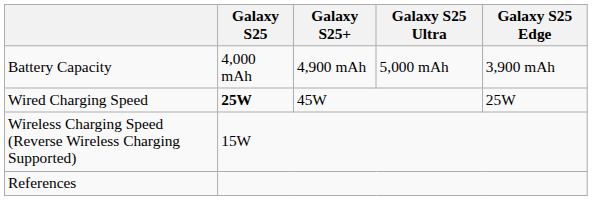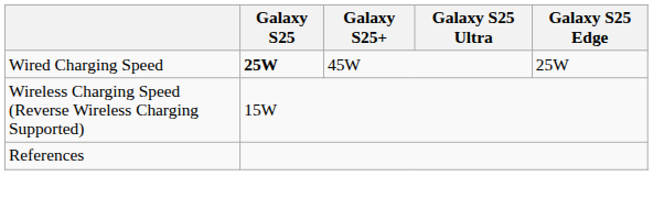- row: Battery Capacity | 4,000 mAh | 4,900 mAh | 5,000 mAh | 3,900 mAh
